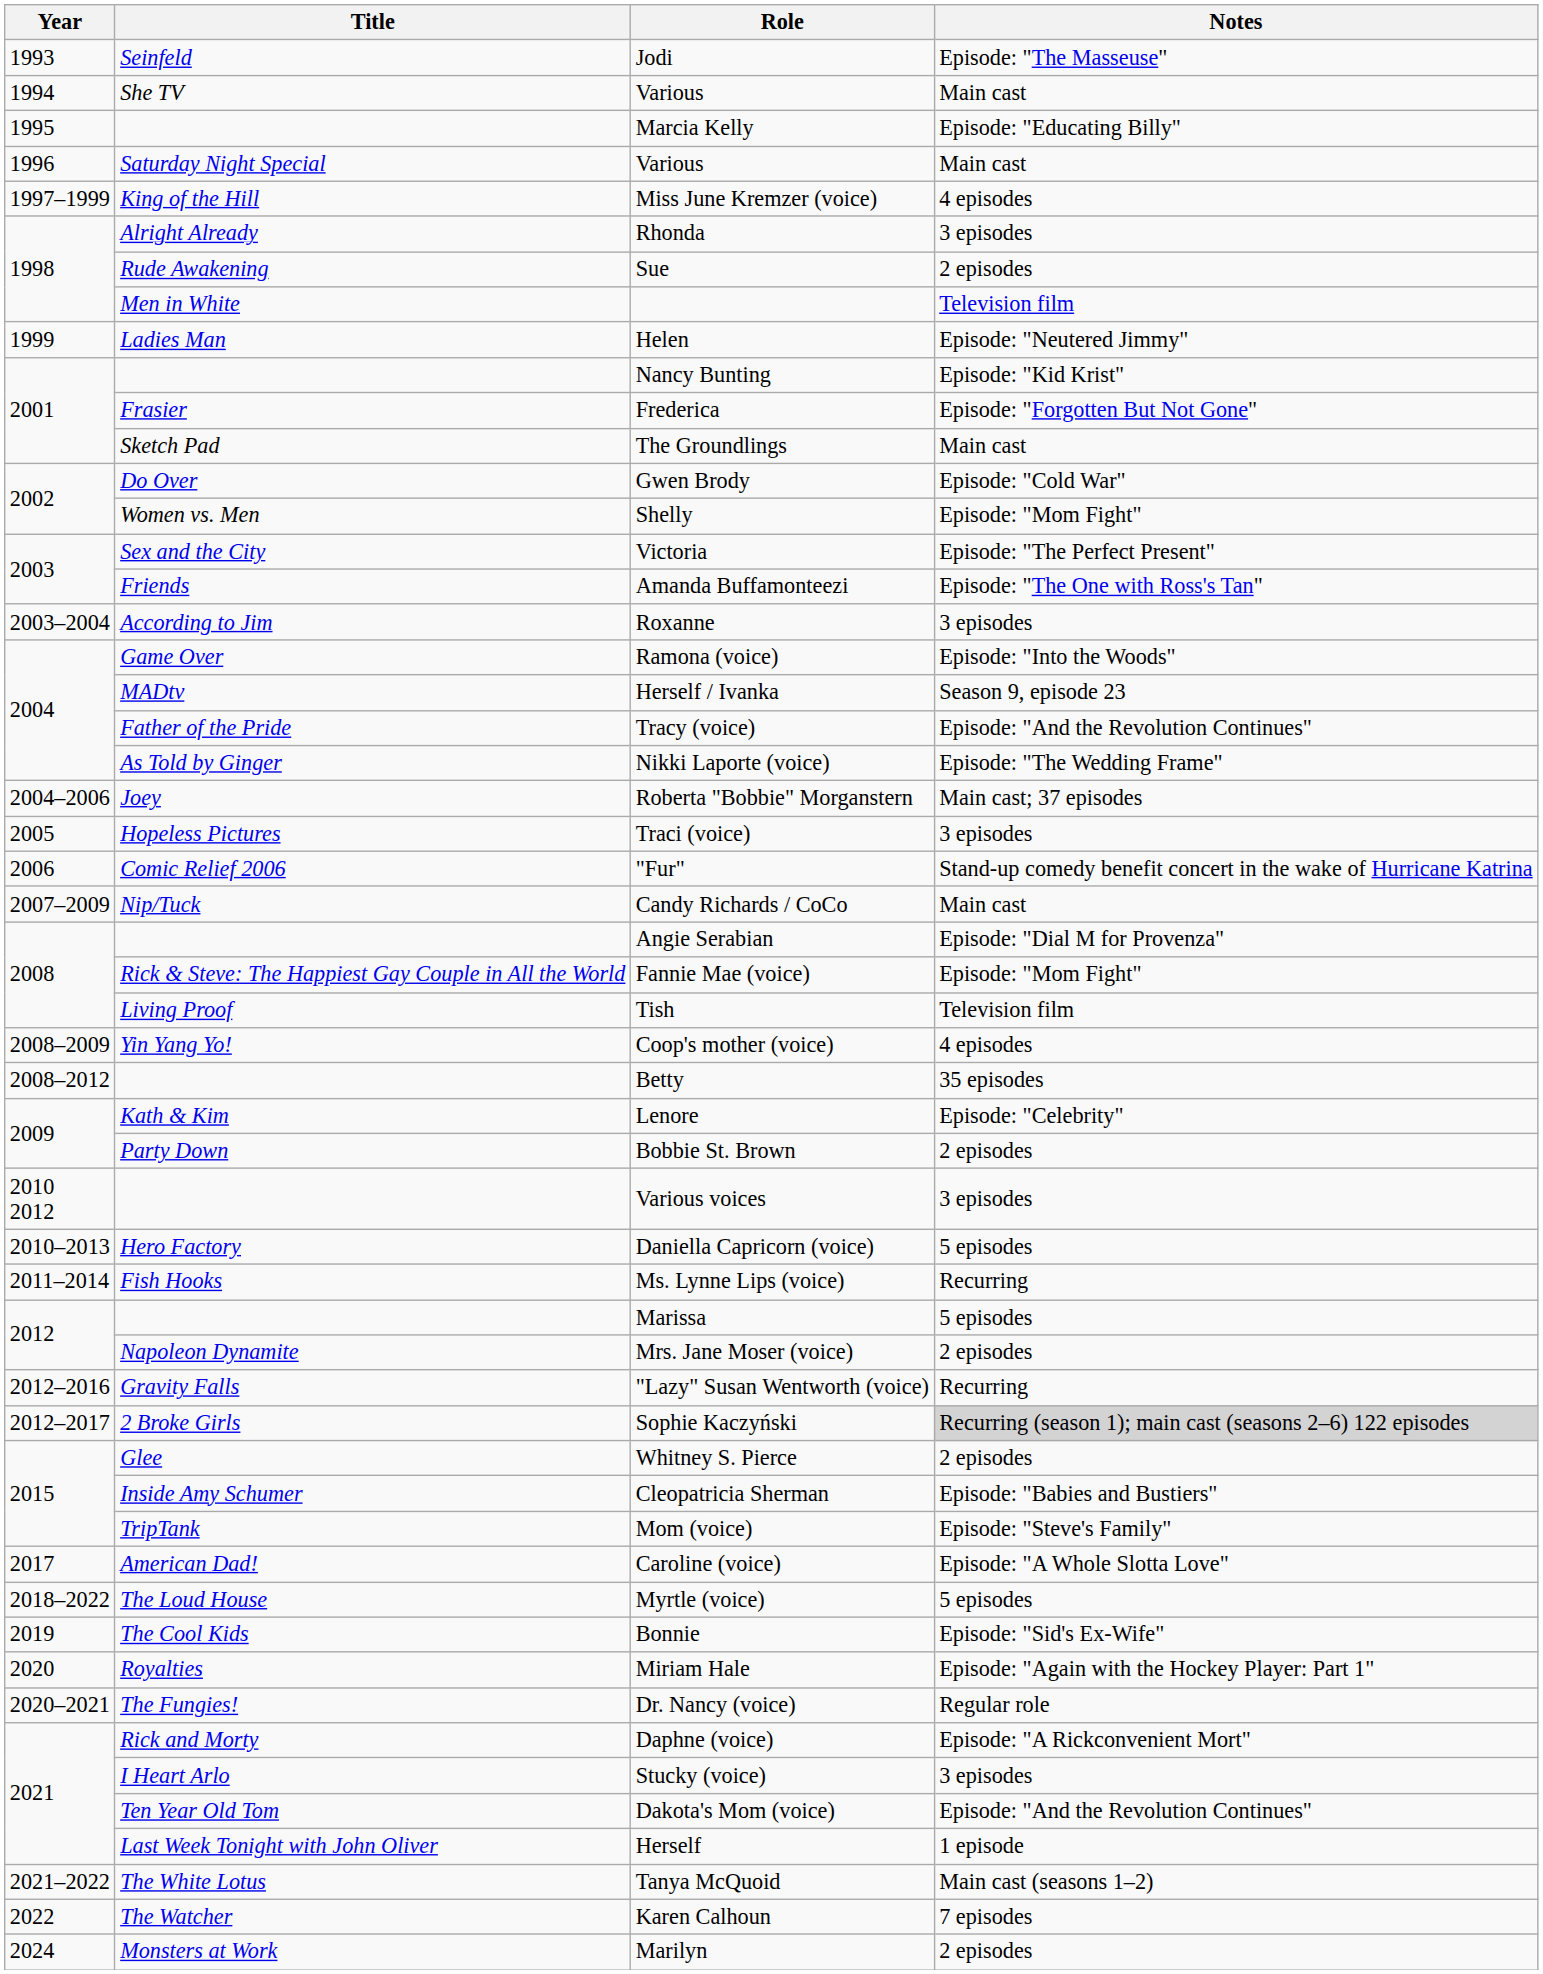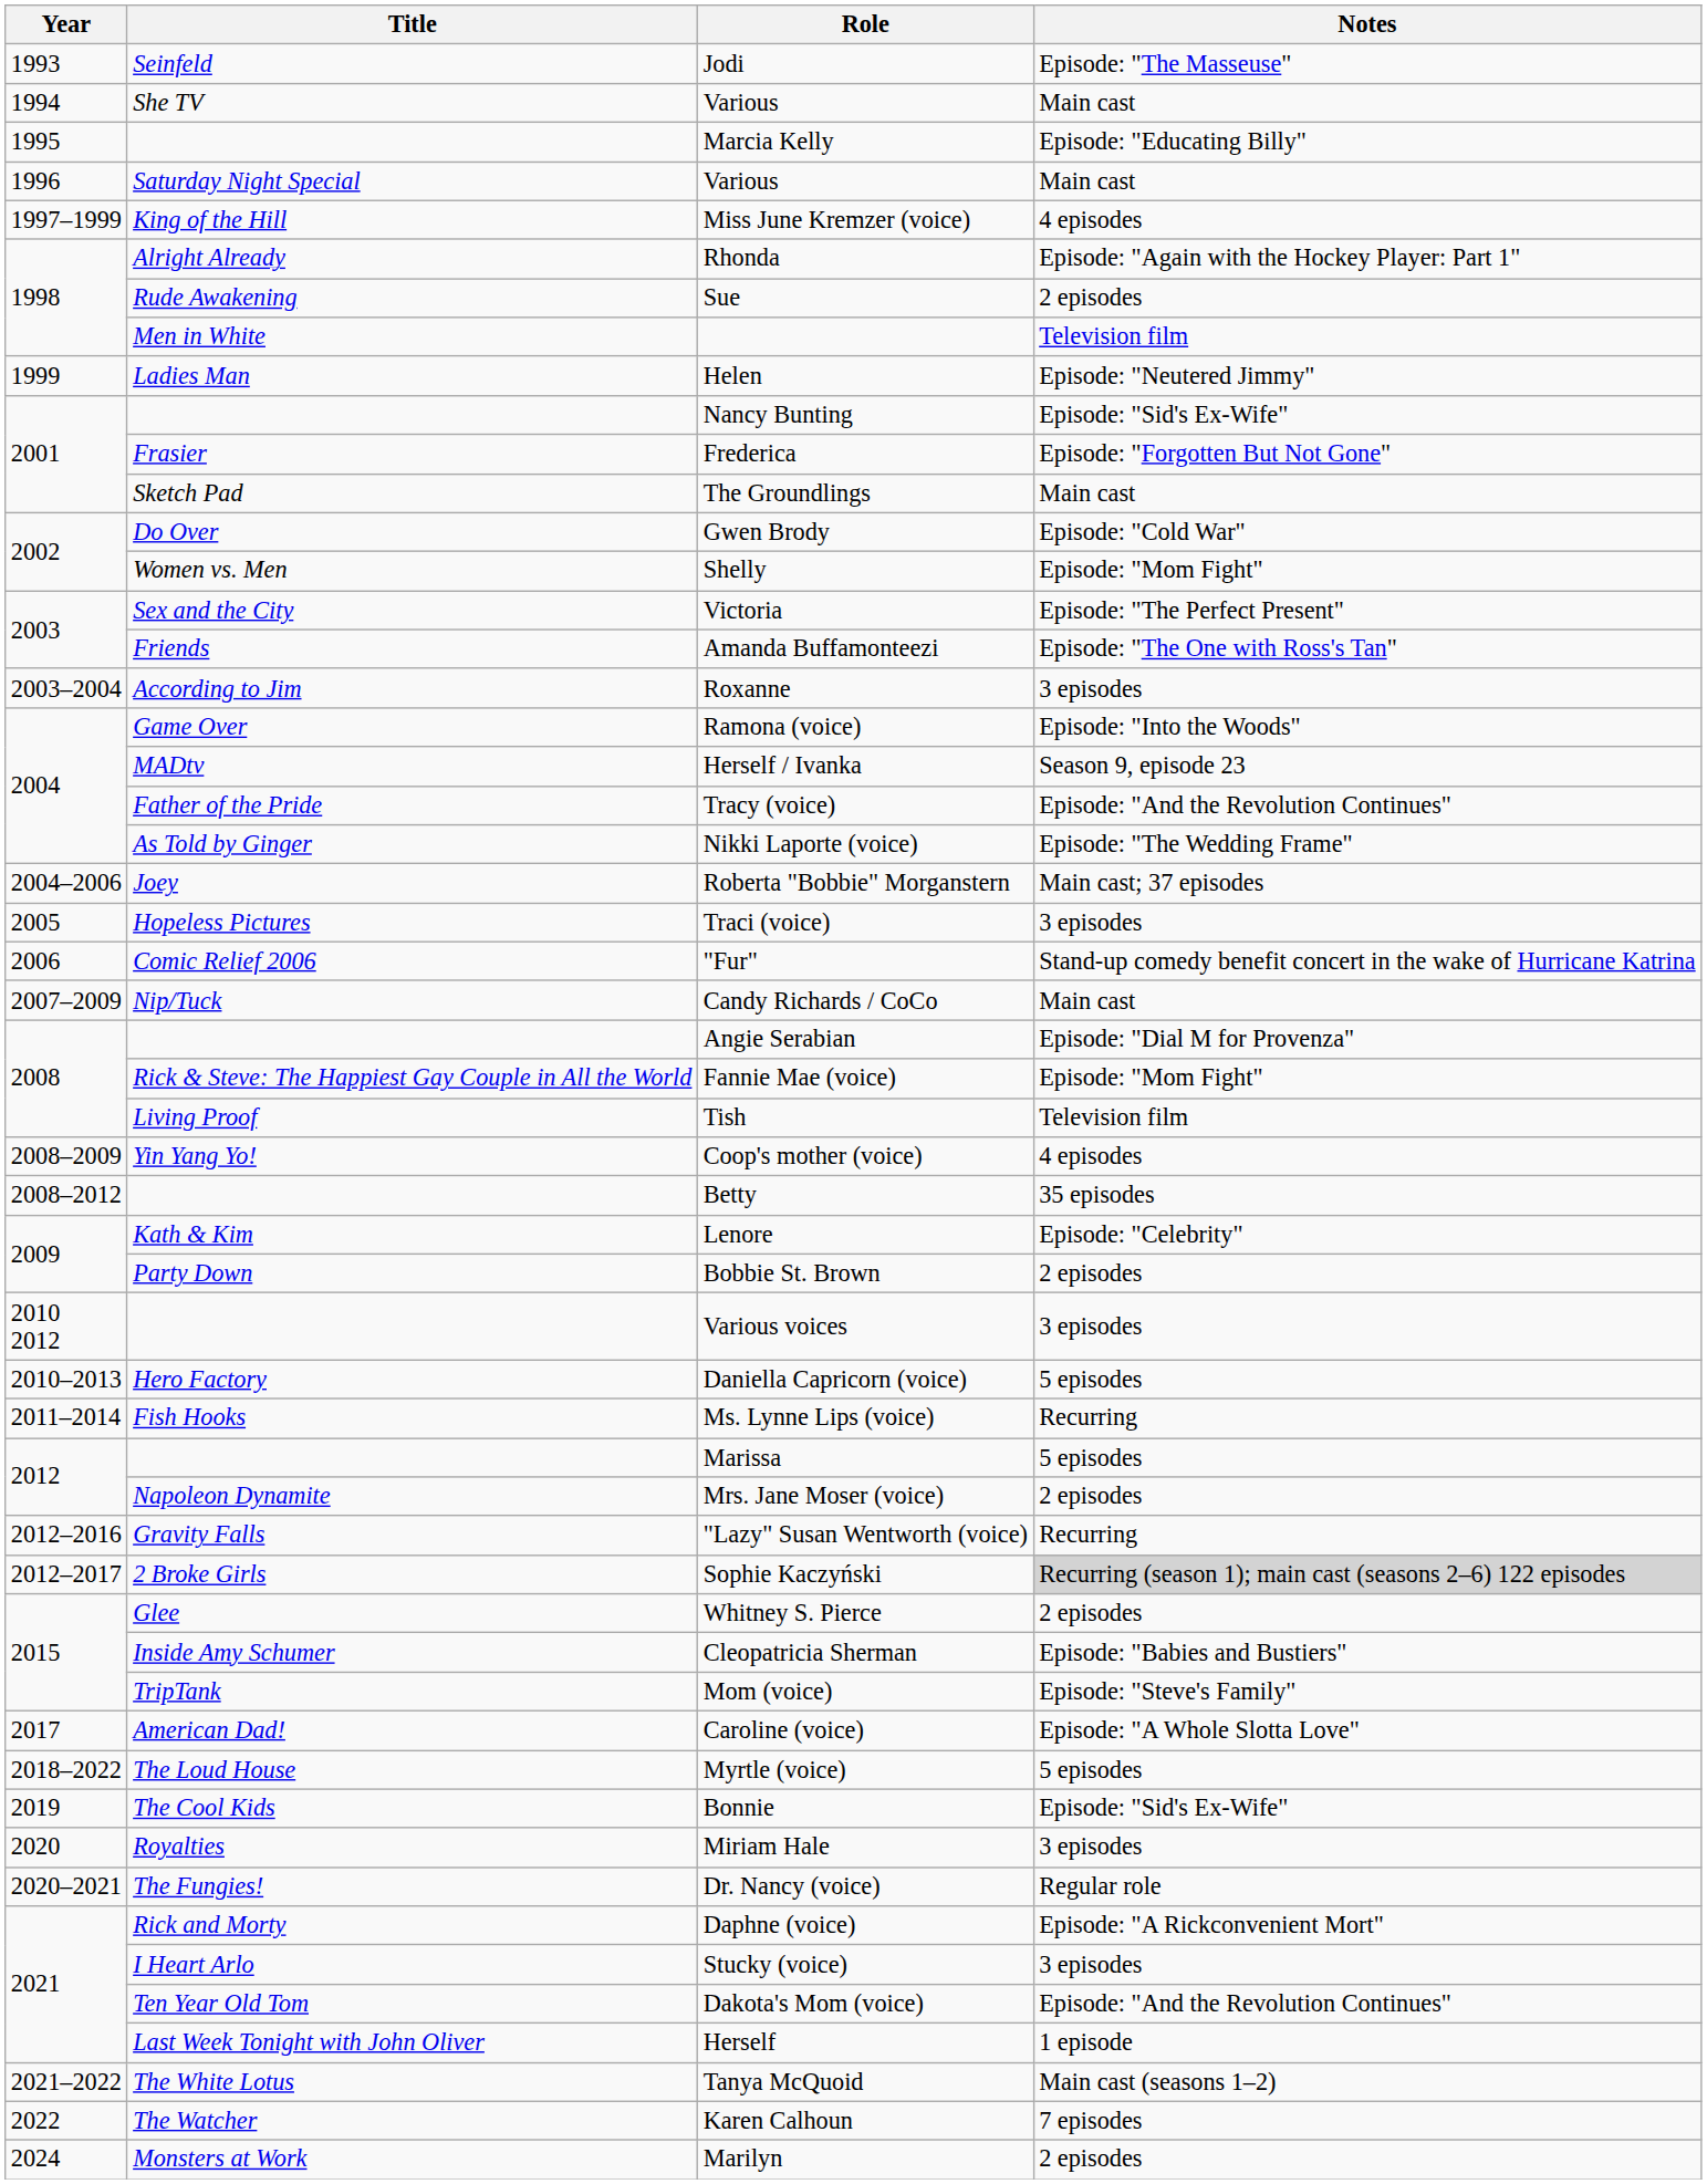Rhonda | Notes: 3 episodes -> Episode: "Again with the Hockey Player: Part 1"
Nancy Bunting | Notes: Episode: "Kid Krist" -> Episode: "Sid's Ex-Wife"
Miriam Hale | Notes: Episode: "Again with the Hockey Player: Part 1" -> 3 episodes
